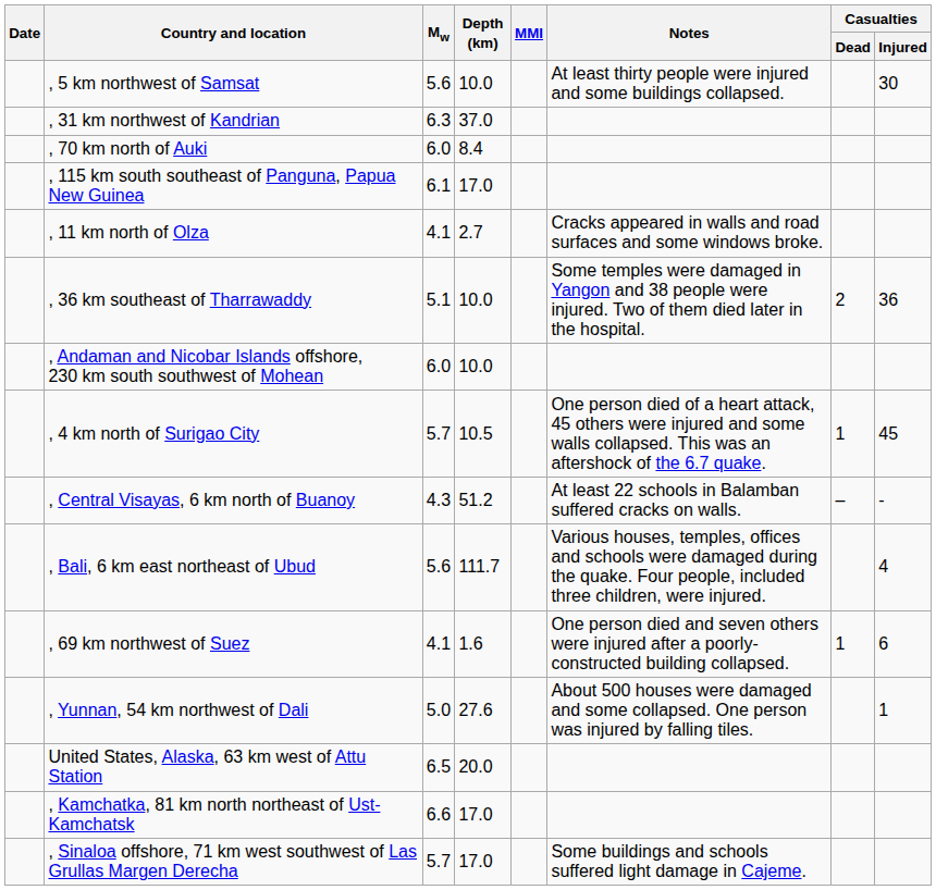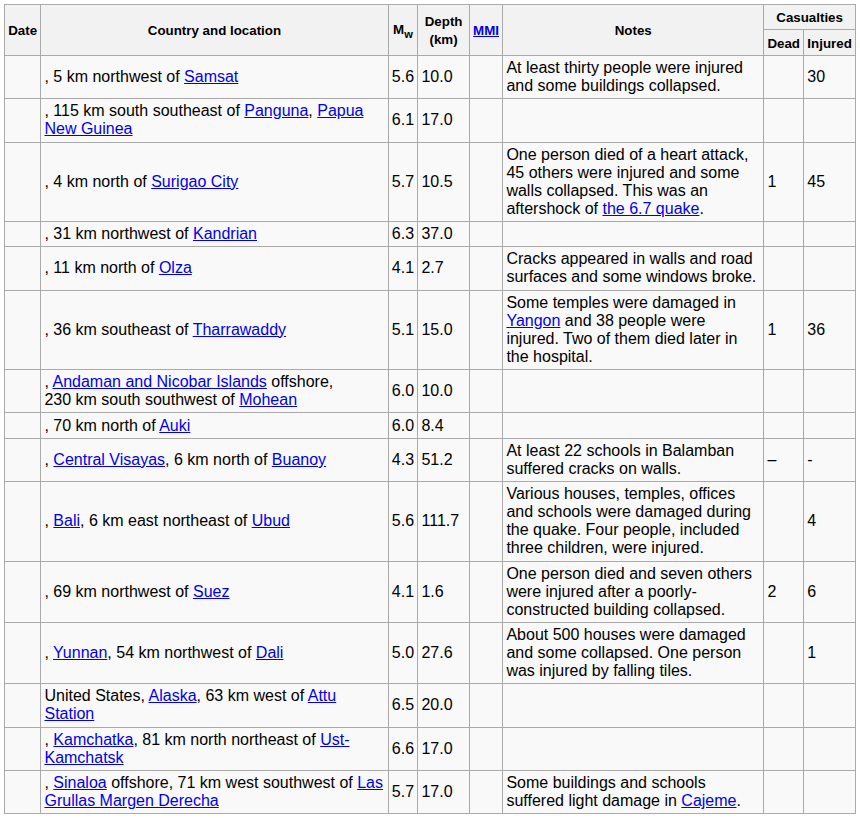rows swapped: , 115 km south southeast of Panguna, Papua New Guinea <-> , 31 km northwest of Kandrian
rows swapped: , 4 km north of Surigao City <-> , 70 km north of Auki
, 36 km southeast of Tharrawaddy | Depth (km): 10.0 -> 15.0
, 36 km southeast of Tharrawaddy | Casualties / Dead: 2 -> 1
, 69 km northwest of Suez | Casualties / Dead: 1 -> 2
